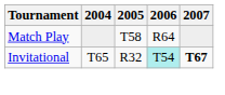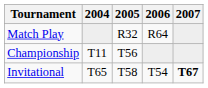Match Play | 2005: T58 -> R32
+ row: Championship | T11 | T56
Invitational | 2005: R32 -> T58
Invitational | 2006: paleturquoise background -> no background
